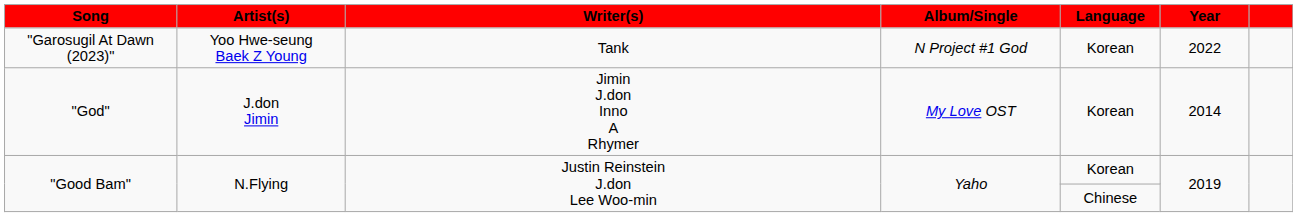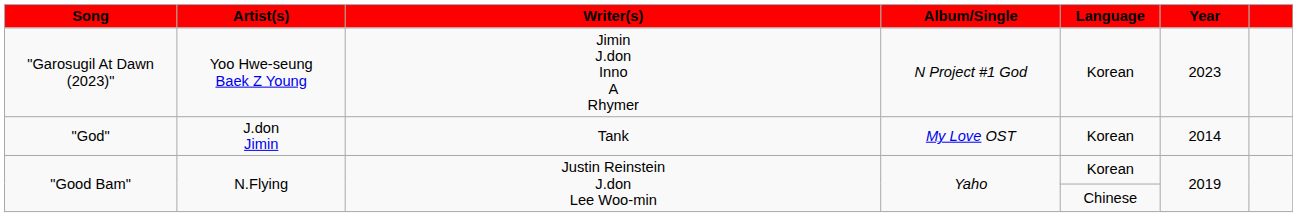"Garosugil At Dawn (2023)" | Writer(s): Tank -> Jimin J.don Inno A Rhymer
"Garosugil At Dawn (2023)" | Year: 2022 -> 2023
"God" | Writer(s): Jimin J.don Inno A Rhymer -> Tank
